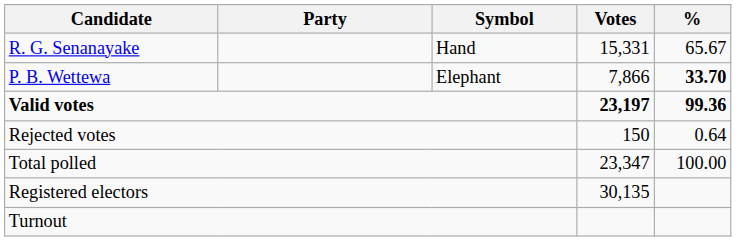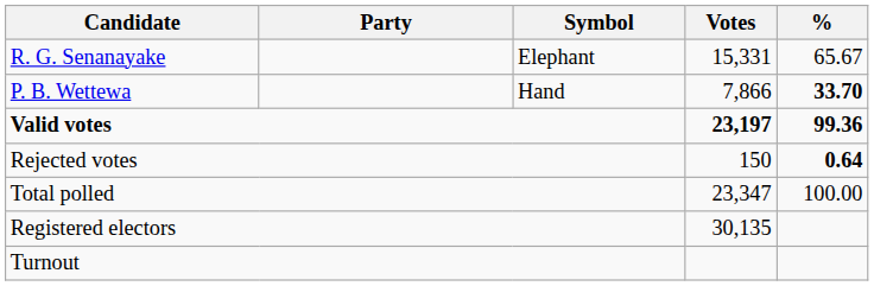R. G. Senanayake | Symbol: Hand -> Elephant
P. B. Wettewa | Symbol: Elephant -> Hand
Rejected votes | %: normal -> bold
